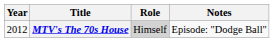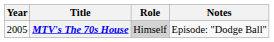MTV's The 70s House | Year: 2012 -> 2005
